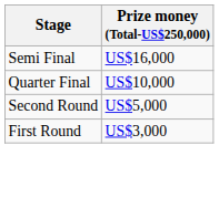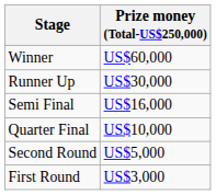+ row: Winner | US$60,000
+ row: Runner Up | US$30,000
